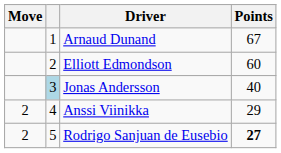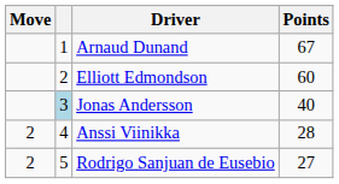Anssi Viinikka | Points: 29 -> 28
Rodrigo Sanjuan de Eusebio | Points: bold -> normal
